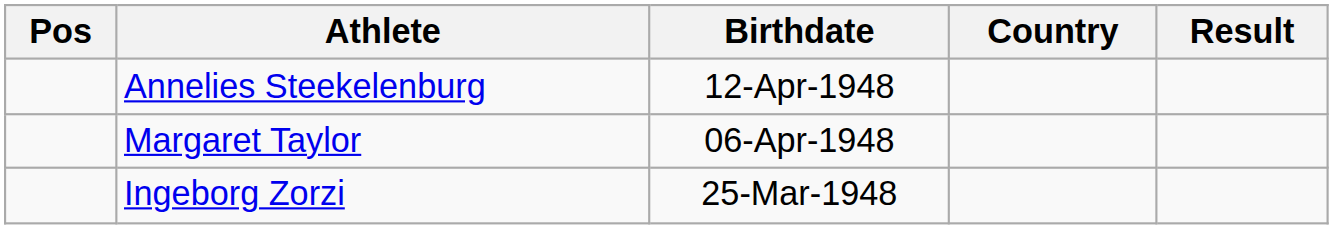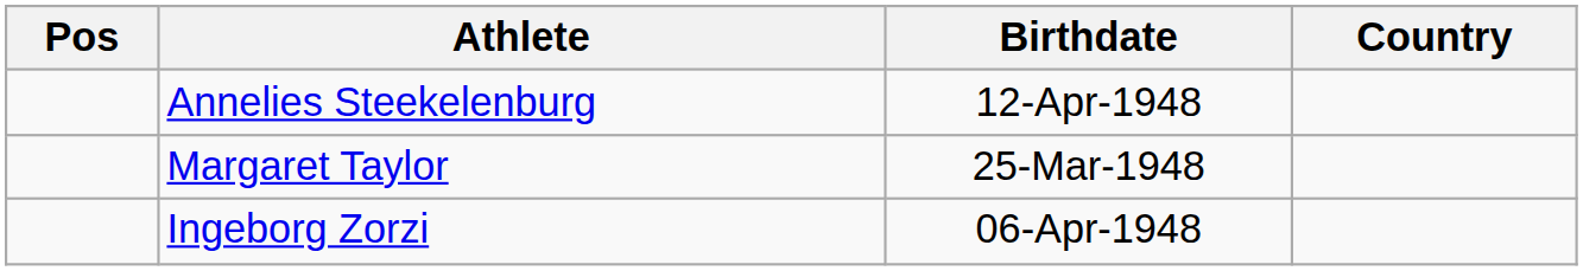- column: Result
Margaret Taylor | Birthdate: 06-Apr-1948 -> 25-Mar-1948
Ingeborg Zorzi | Birthdate: 25-Mar-1948 -> 06-Apr-1948
